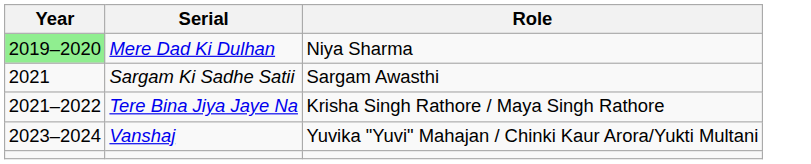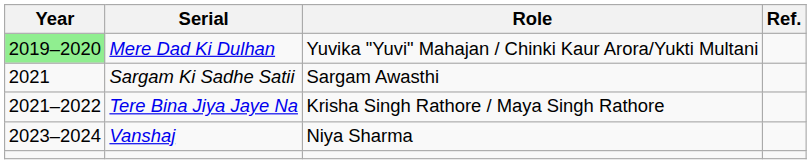+ column: Ref.
Mere Dad Ki Dulhan | Role: Niya Sharma -> Yuvika "Yuvi" Mahajan / Chinki Kaur Arora/Yukti Multani
Vanshaj | Role: Yuvika "Yuvi" Mahajan / Chinki Kaur Arora/Yukti Multani -> Niya Sharma
